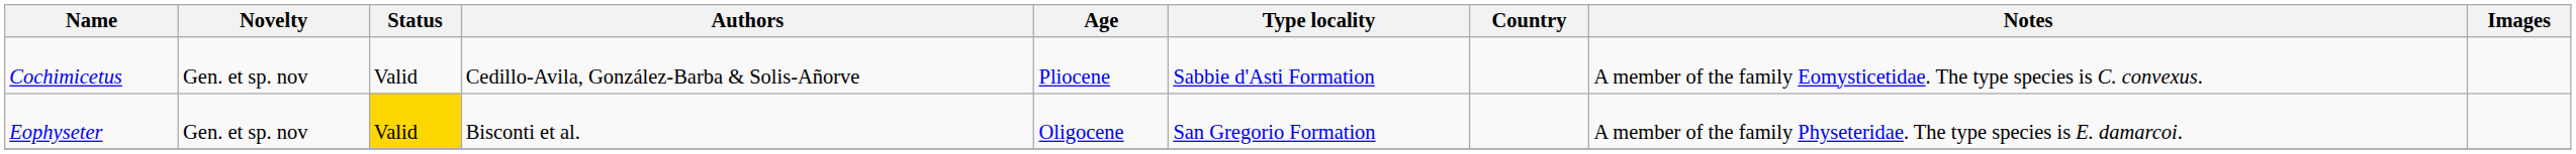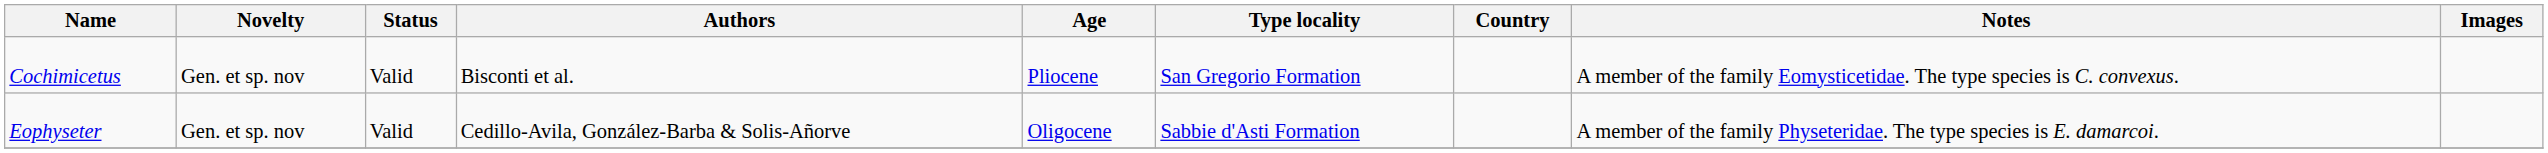Cochimicetus | Authors: Cedillo-Avila, González-Barba & Solis-Añorve -> Bisconti et al.
Cochimicetus | Type locality: Sabbie d'Asti Formation -> San Gregorio Formation
Eophyseter | Status: gold background -> no background
Eophyseter | Authors: Bisconti et al. -> Cedillo-Avila, González-Barba & Solis-Añorve
Eophyseter | Type locality: San Gregorio Formation -> Sabbie d'Asti Formation
